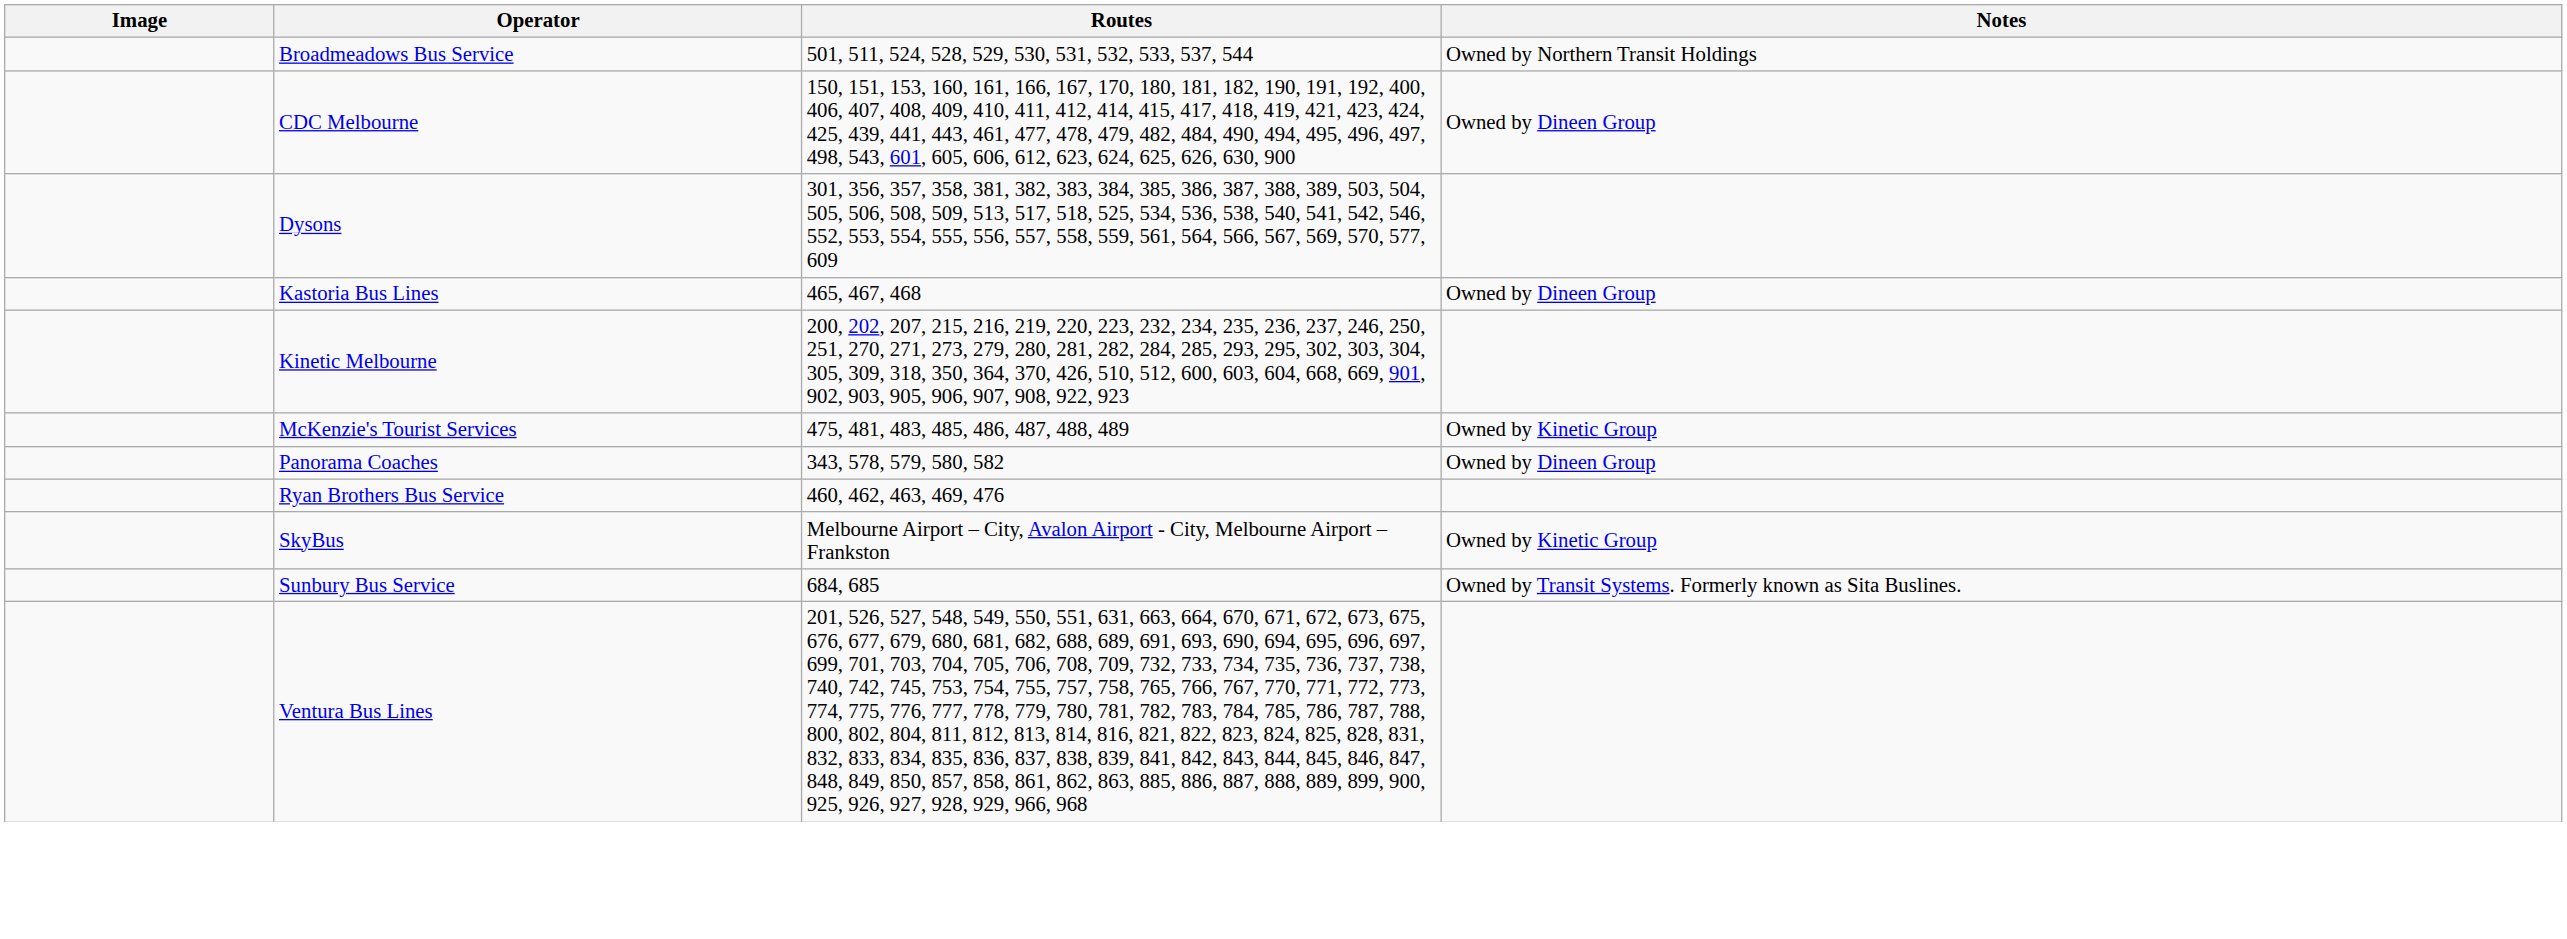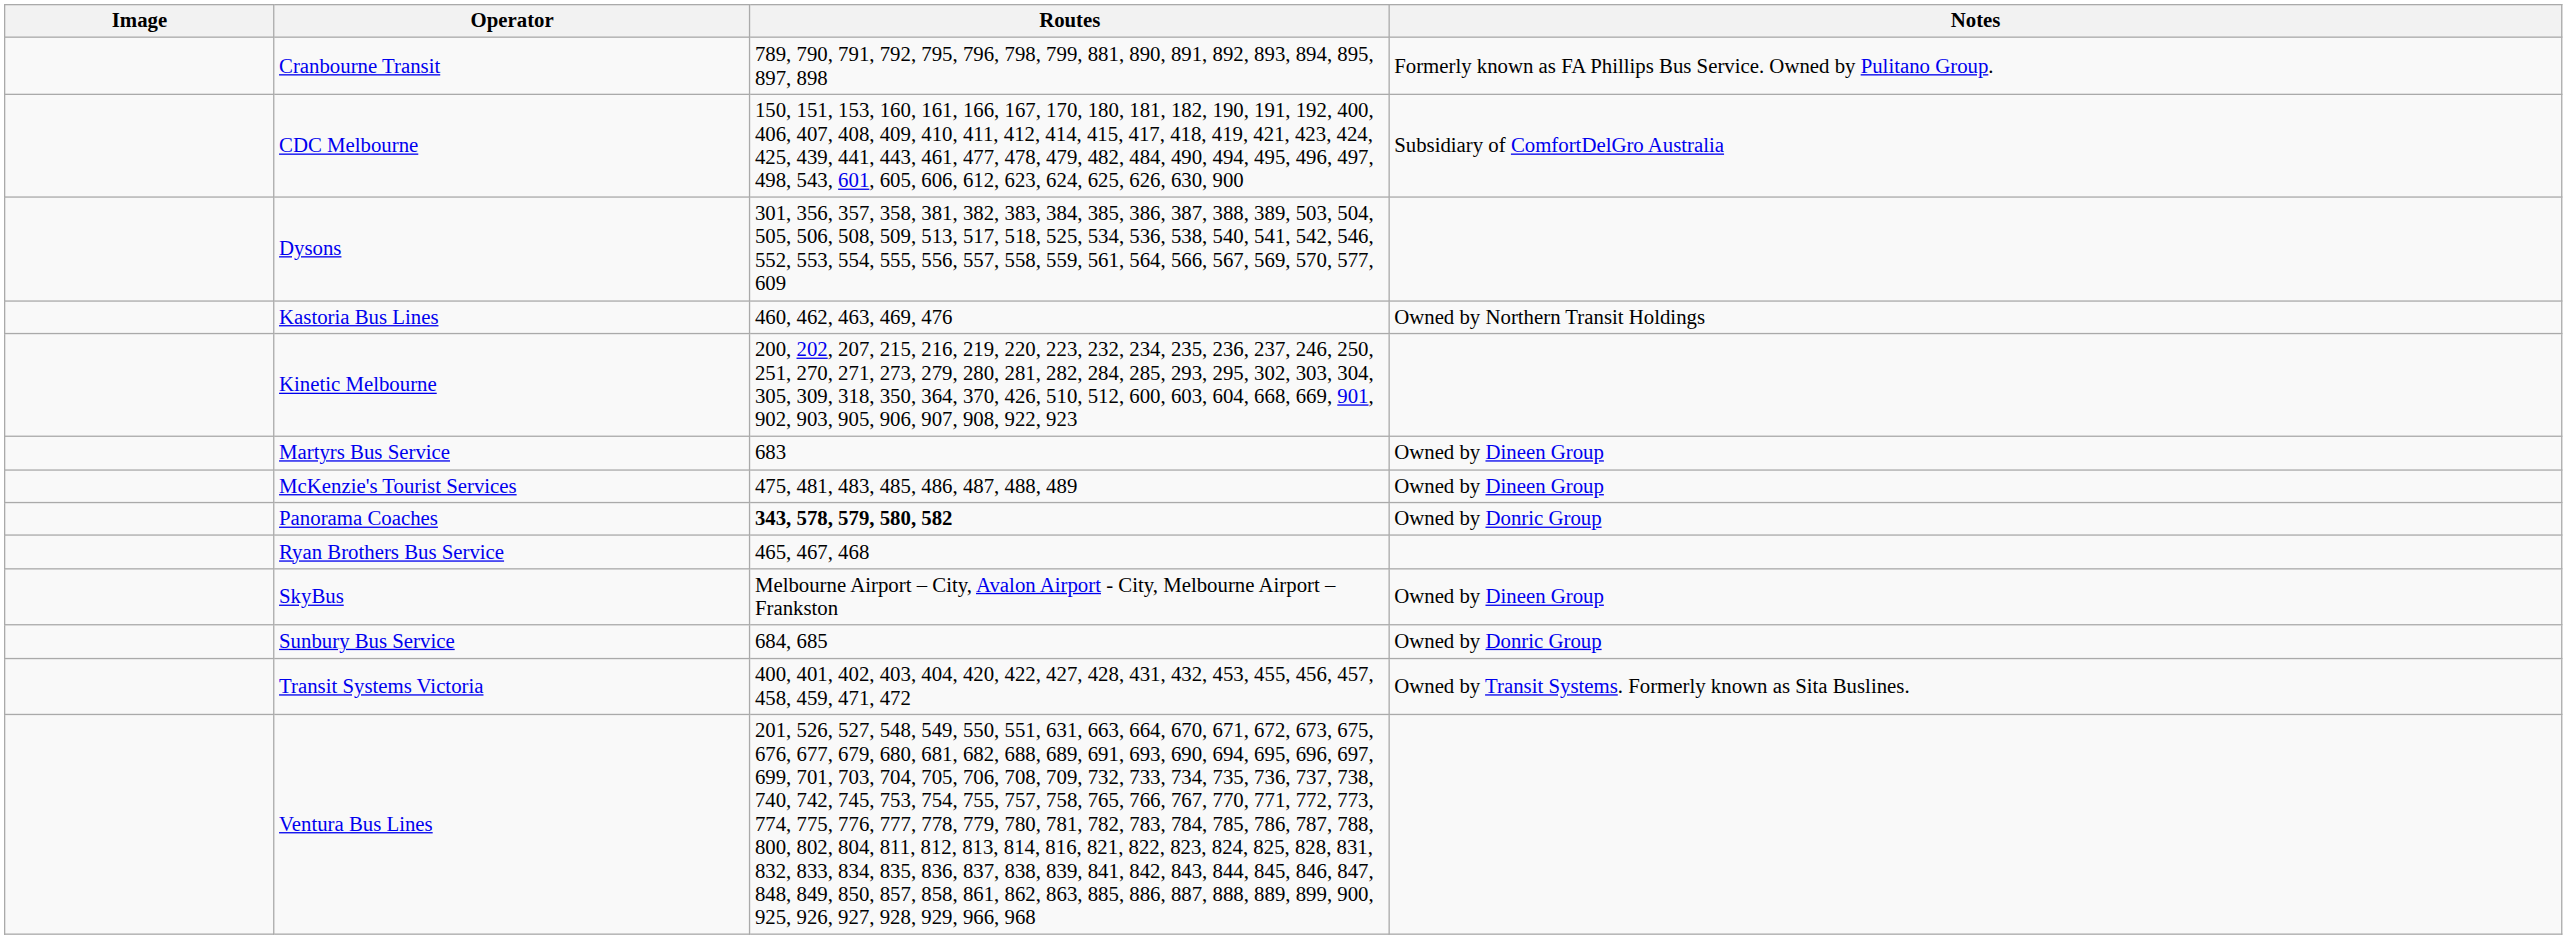- row: Broadmeadows Bus Service | 501, 511, 524, 528, 529, 530, 531, 532, 533, 537, 544 | Owned by Northern Transit Holdings
+ row: Cranbourne Transit | 789, 790, 791, 792, 795, 796, 798, 799, 881, 890, 891, 892, 893, 894, 895, 897, 898 | Formerly known as FA Phillips Bus Service. Owned by Pulitano Group.
CDC Melbourne | Notes: Owned by Dineen Group -> Subsidiary of ComfortDelGro Australia
Kastoria Bus Lines | Routes: 465, 467, 468 -> 460, 462, 463, 469, 476
Kastoria Bus Lines | Notes: Owned by Dineen Group -> Owned by Northern Transit Holdings
+ row: Martyrs Bus Service | 683 | Owned by Dineen Group
McKenzie's Tourist Services | Notes: Owned by Kinetic Group -> Owned by Dineen Group
Panorama Coaches | Routes: normal -> bold
Panorama Coaches | Notes: Owned by Dineen Group -> Owned by Donric Group
Ryan Brothers Bus Service | Routes: 460, 462, 463, 469, 476 -> 465, 467, 468
SkyBus | Notes: Owned by Kinetic Group -> Owned by Dineen Group
Sunbury Bus Service | Notes: Owned by Transit Systems. Formerly known as Sita Buslines. -> Owned by Donric Group
+ row: Transit Systems Victoria | 400, 401, 402, 403, 404, 420, 422, 427, 428, 431, 432, 453, 455, 456, 457, 458, 459, 471, 472 | Owned by Transit Systems. Formerly known as Sita Buslines.
